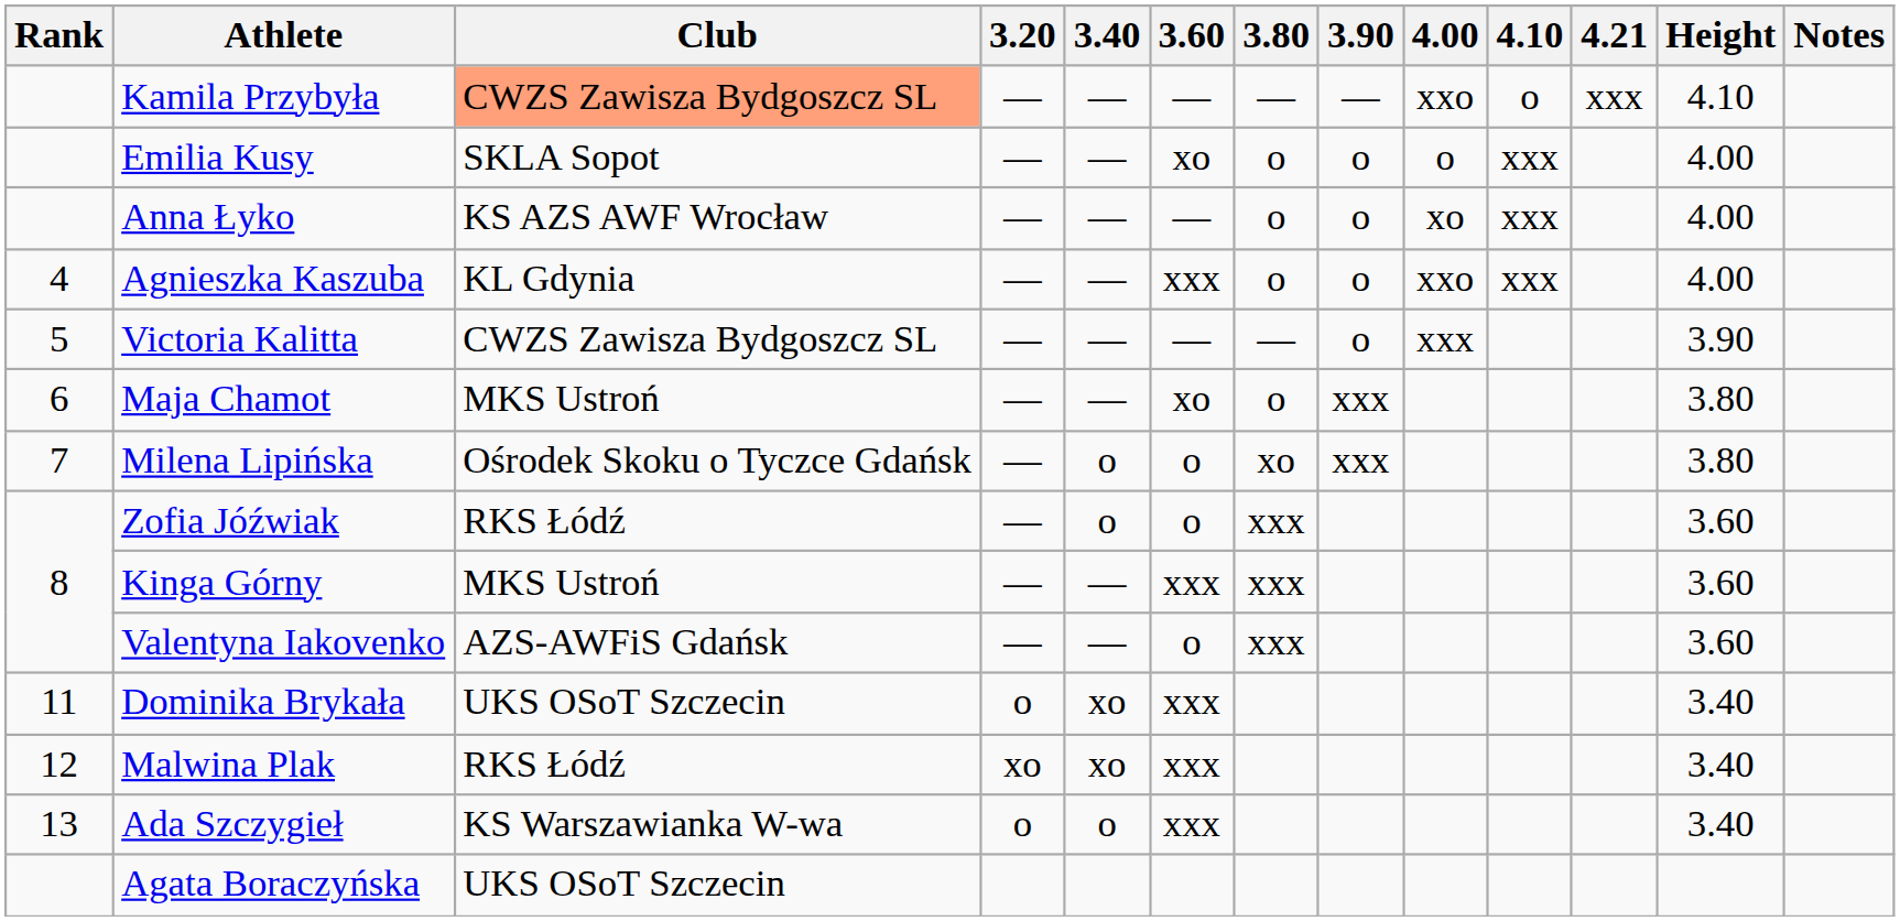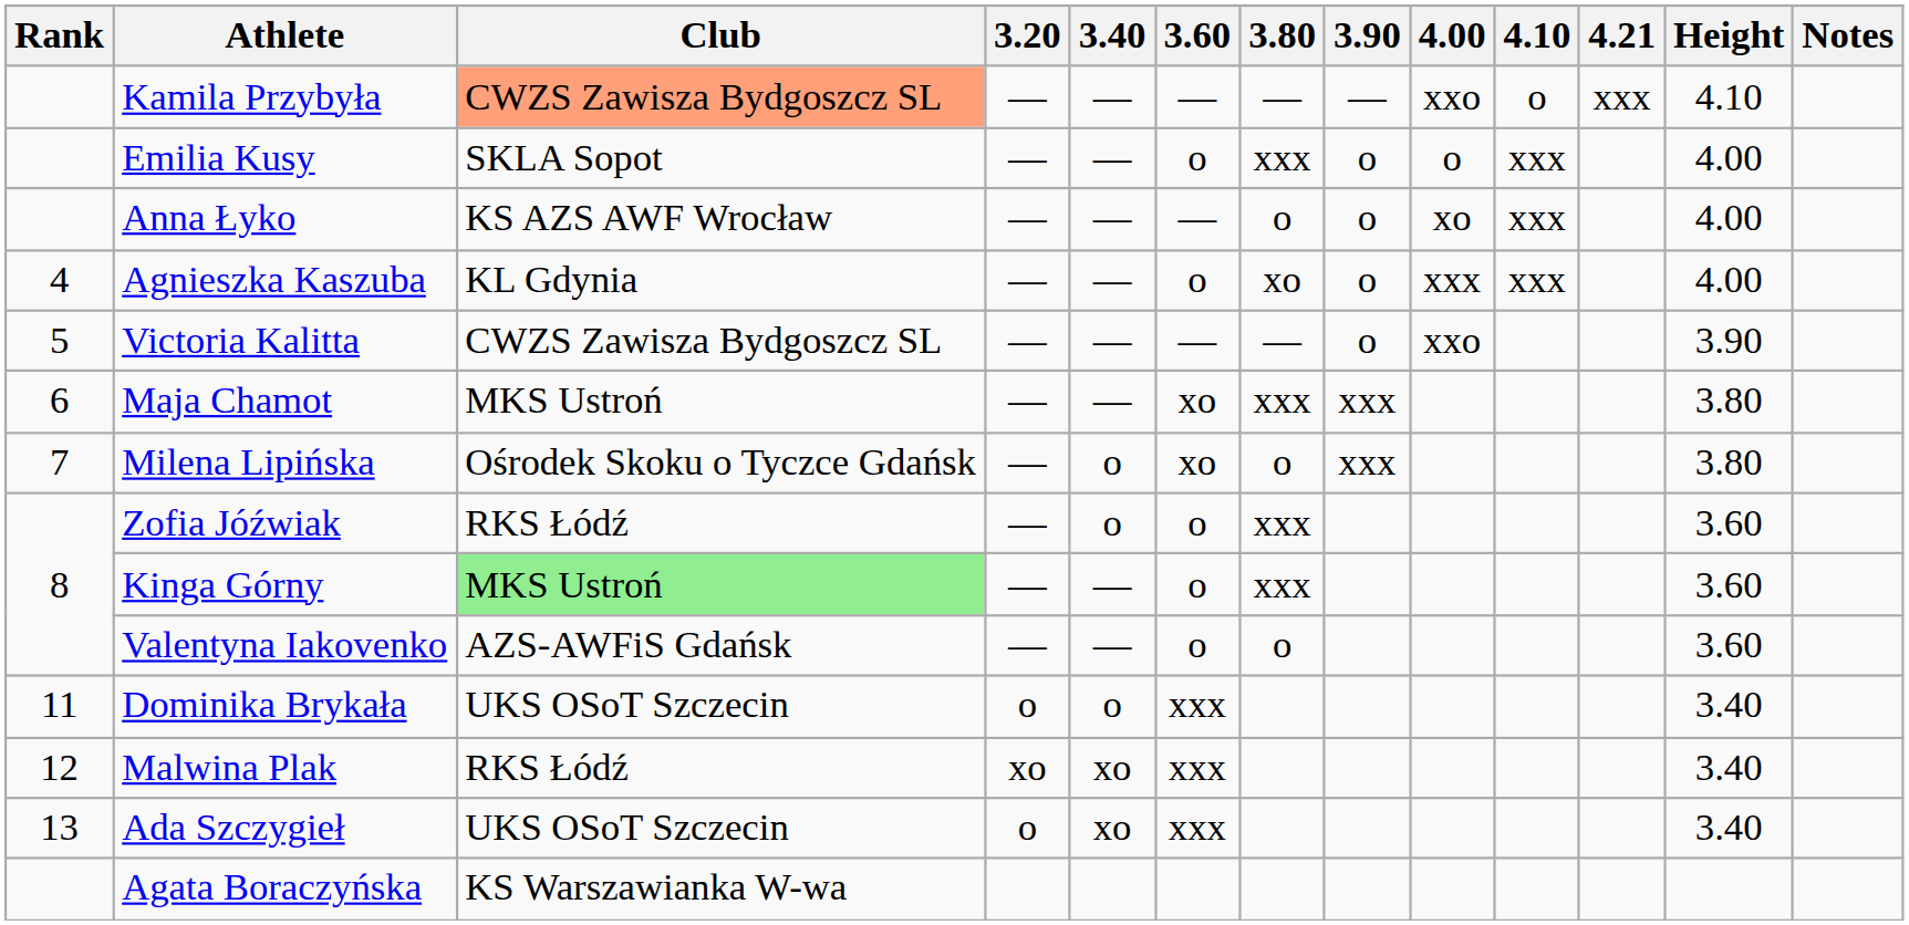Emilia Kusy | 3.60: xo -> o
Emilia Kusy | 3.80: o -> xxx
Agnieszka Kaszuba | 3.60: xxx -> o
Agnieszka Kaszuba | 3.80: o -> xo
Agnieszka Kaszuba | 4.00: xxo -> xxx
Victoria Kalitta | 4.00: xxx -> xxo
Maja Chamot | 3.80: o -> xxx
Milena Lipińska | 3.60: o -> xo
Milena Lipińska | 3.80: xo -> o
Kinga Górny | Club: no background -> lightgreen background
Kinga Górny | 3.60: xxx -> o
Valentyna Iakovenko | 3.80: xxx -> o
Dominika Brykała | 3.40: xo -> o
Ada Szczygieł | Club: KS Warszawianka W-wa -> UKS OSoT Szczecin
Ada Szczygieł | 3.40: o -> xo
Agata Boraczyńska | Club: UKS OSoT Szczecin -> KS Warszawianka W-wa
